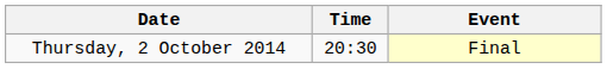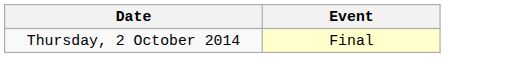- column: Time | 20:30
